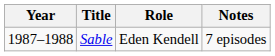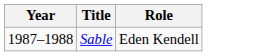- column: Notes | 7 episodes
